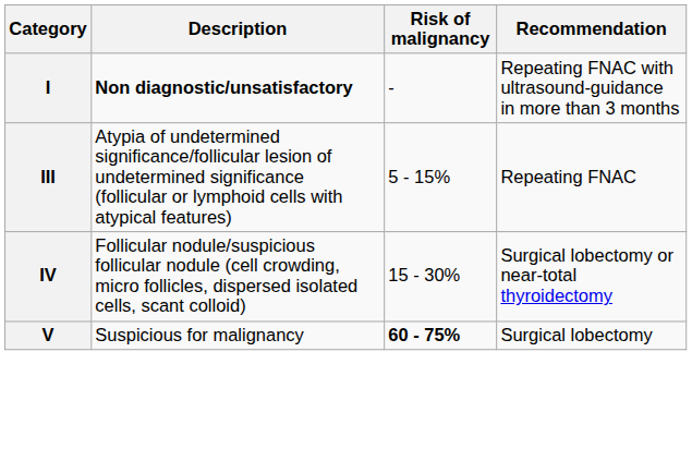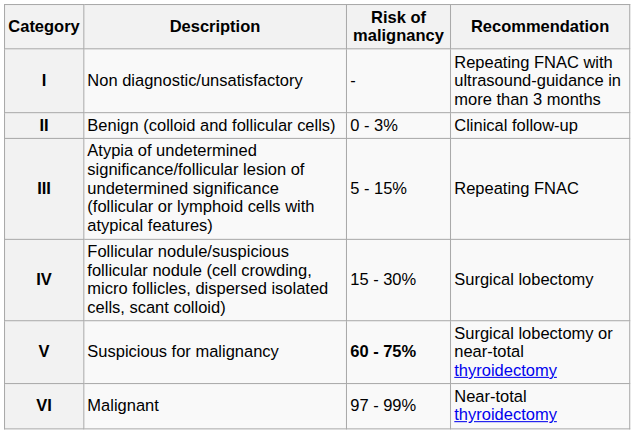I | Description: bold -> normal
+ row: II | Benign (colloid and follicular cells) | 0 - 3% | Clinical follow-up
IV | Recommendation: Surgical lobectomy or near-total thyroidectomy -> Surgical lobectomy
V | Recommendation: Surgical lobectomy -> Surgical lobectomy or near-total thyroidectomy
+ row: VI | Malignant | 97 - 99% | Near-total thyroidectomy
